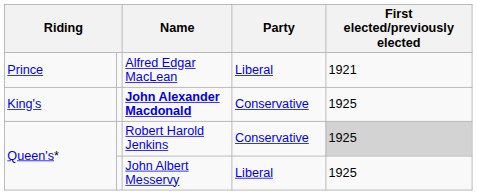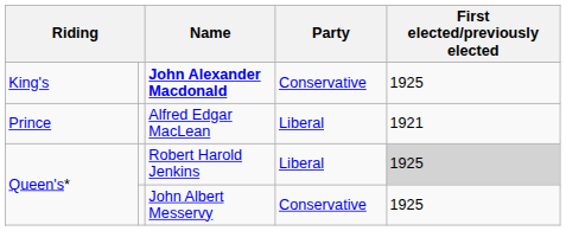rows swapped: John Alexander Macdonald <-> Alfred Edgar MacLean
Robert Harold Jenkins | Party: Conservative -> Liberal
John Albert Messervy | Party: Liberal -> Conservative
